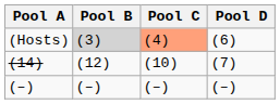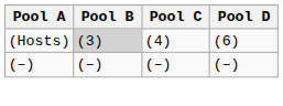(Hosts) | Pool C: lightsalmon background -> no background
- row: (14) | (12) | (10) | (7)
